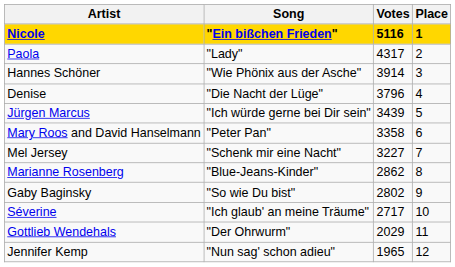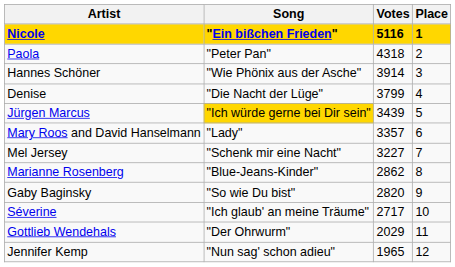Paola | Song: "Lady" -> "Peter Pan"
Paola | Votes: 4317 -> 4318
Denise | Votes: 3796 -> 3799
Jürgen Marcus | Song: no background -> gold background
Mary Roos and David Hanselmann | Song: "Peter Pan" -> "Lady"
Mary Roos and David Hanselmann | Votes: 3358 -> 3357
Gaby Baginsky | Votes: 2802 -> 2820
